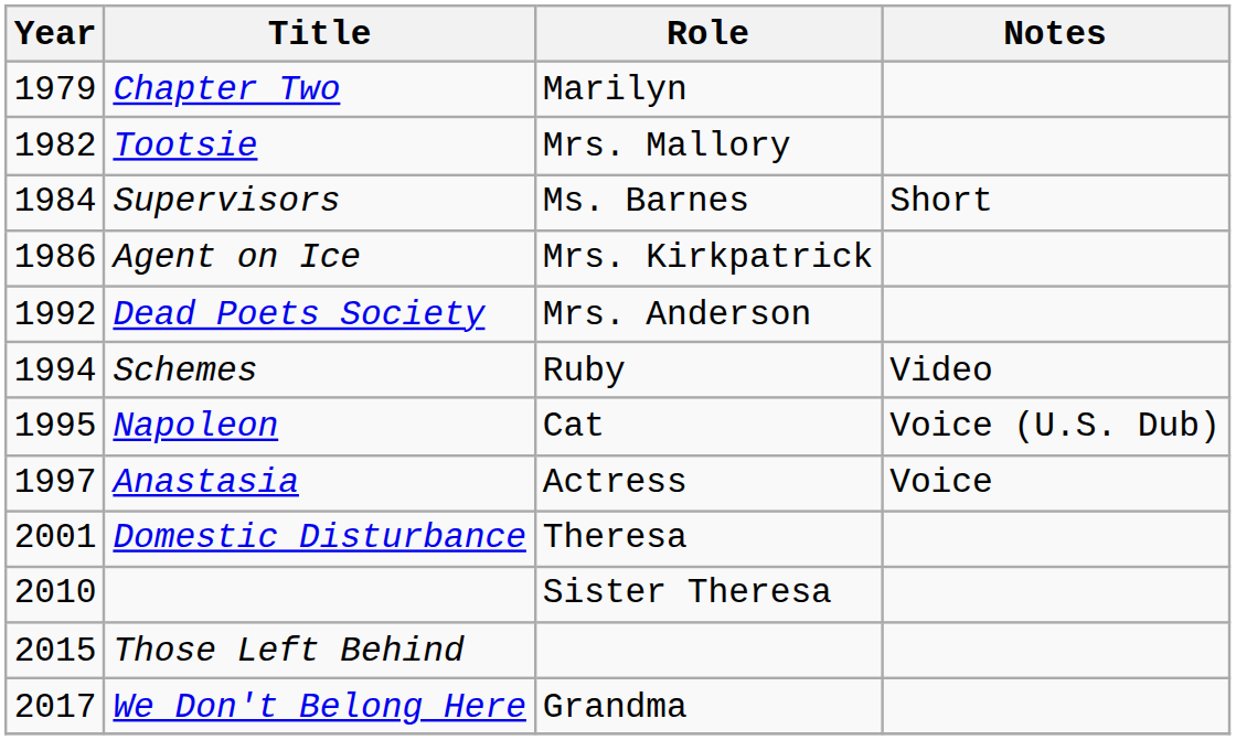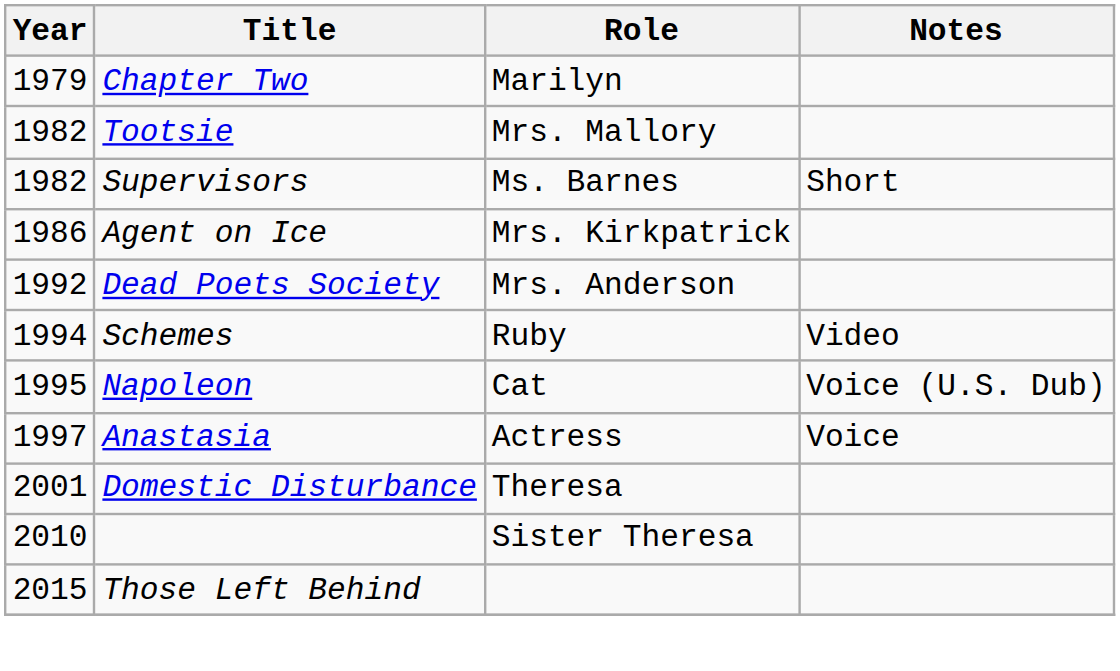Supervisors | Year: 1984 -> 1982
- row: 2017 | We Don't Belong Here | Grandma
